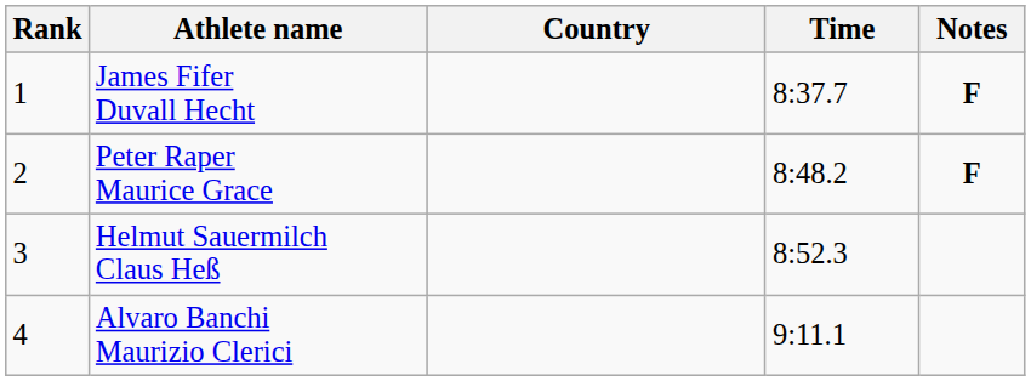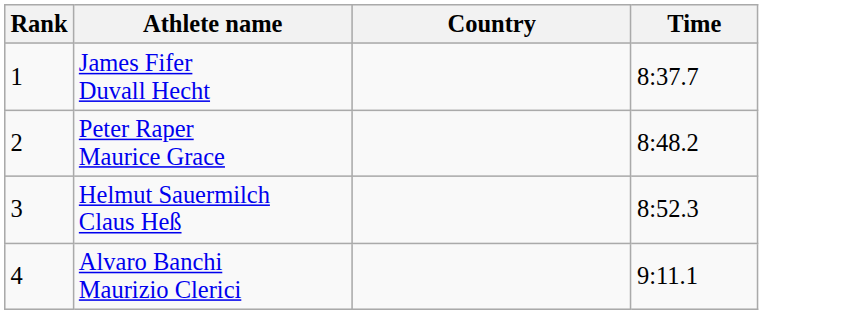- column: Notes | F | F
